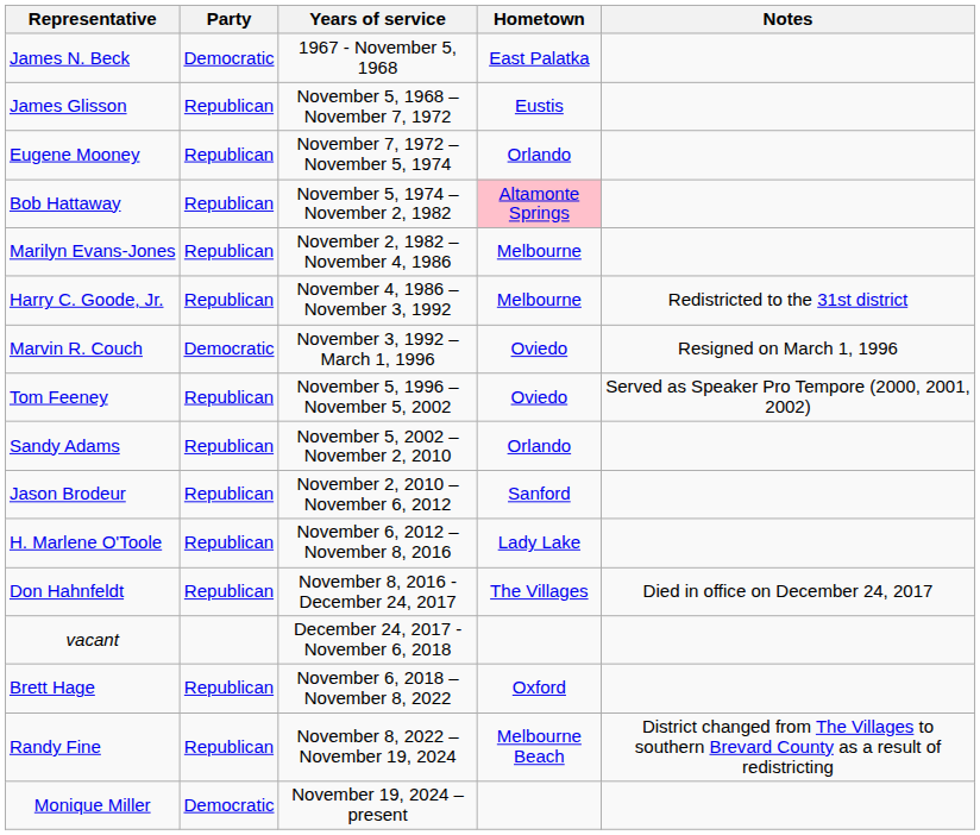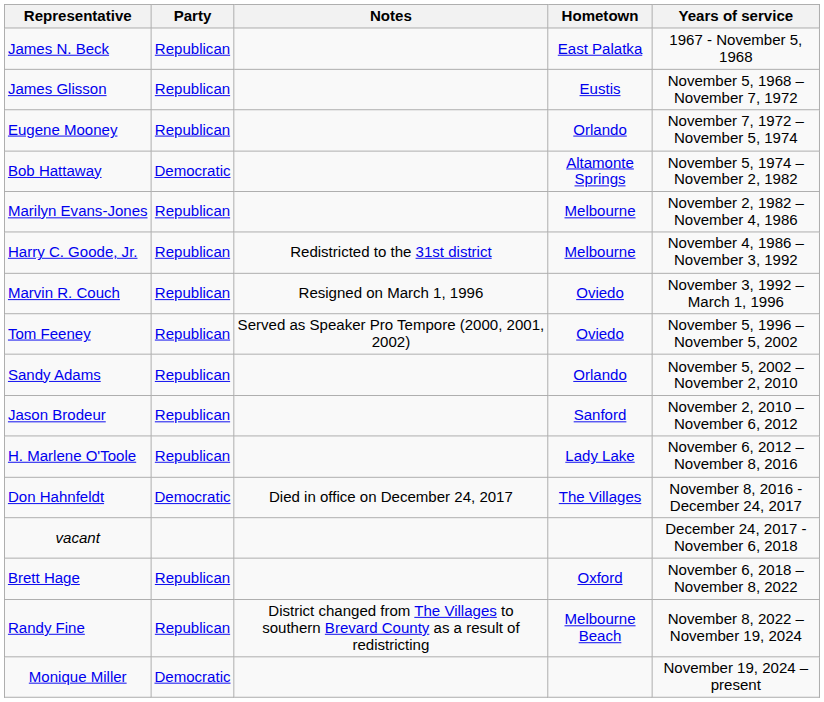columns swapped: Years of service <-> Notes
James N. Beck | Party: Democratic -> Republican
Bob Hattaway | Party: Republican -> Democratic
Bob Hattaway | Hometown: pink background -> no background
Marvin R. Couch | Party: Democratic -> Republican
Don Hahnfeldt | Party: Republican -> Democratic
